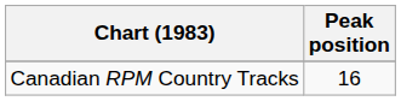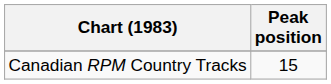Canadian RPM Country Tracks | Peak position: 16 -> 15
